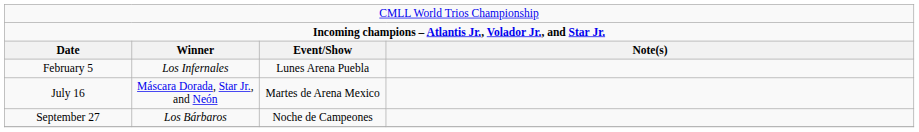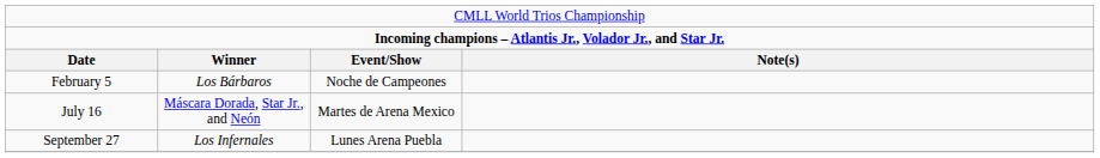February 5 | column 2: Los Infernales -> Los Bárbaros
February 5 | column 3: Lunes Arena Puebla -> Noche de Campeones
September 27 | column 2: Los Bárbaros -> Los Infernales
September 27 | column 3: Noche de Campeones -> Lunes Arena Puebla
